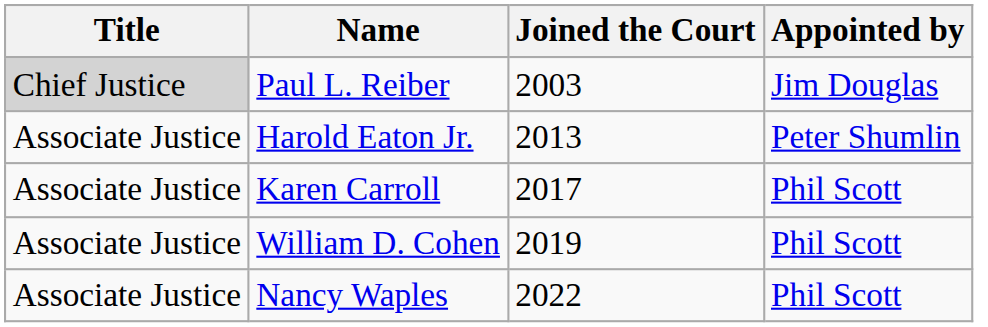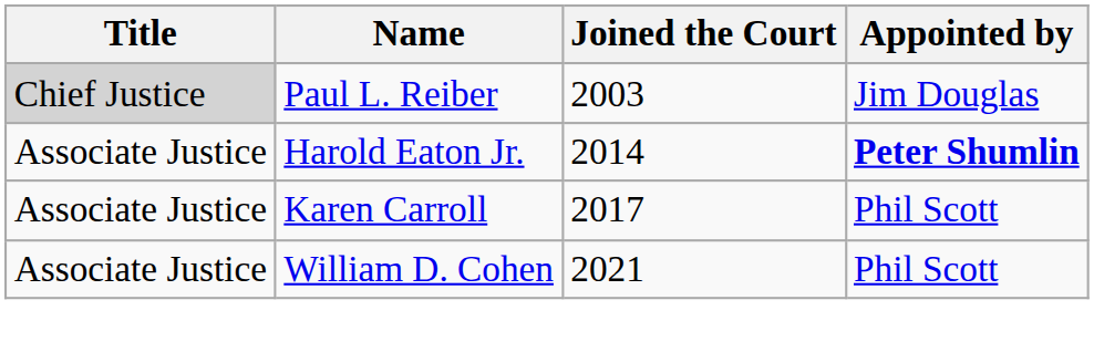Harold Eaton Jr. | Joined the Court: 2013 -> 2014
Harold Eaton Jr. | Appointed by: normal -> bold
William D. Cohen | Joined the Court: 2019 -> 2021
- row: Associate Justice | Nancy Waples | 2022 | Phil Scott
